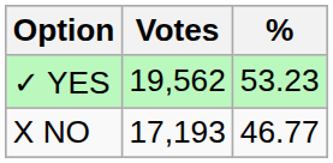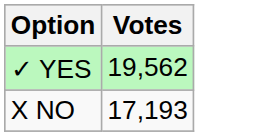- column: % | 53.23 | 46.77
